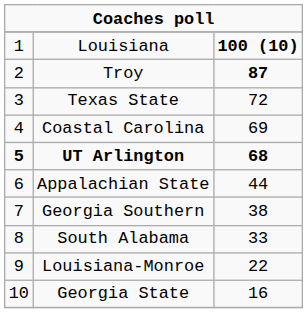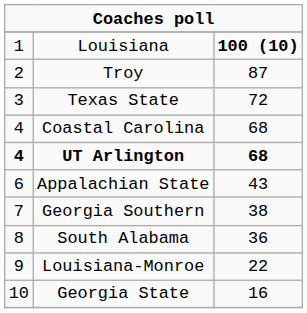Troy | column 3: bold -> normal
Coastal Carolina | column 3: 69 -> 68
UT Arlington | column 1: 5 -> 4
Appalachian State | column 3: 44 -> 43
South Alabama | column 3: 33 -> 36
